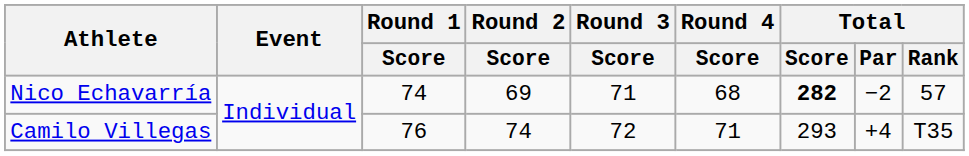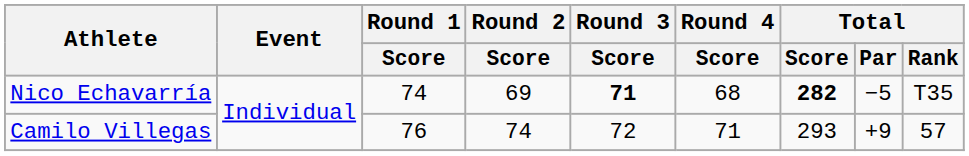Nico Echavarría | Round 3 / Score: normal -> bold
Nico Echavarría | Total / Par: −2 -> −5
Nico Echavarría | Total / Rank: 57 -> T35
Camilo Villegas | Total / Par: +4 -> +9
Camilo Villegas | Total / Rank: T35 -> 57
